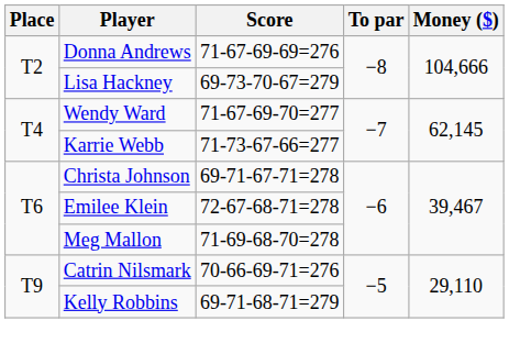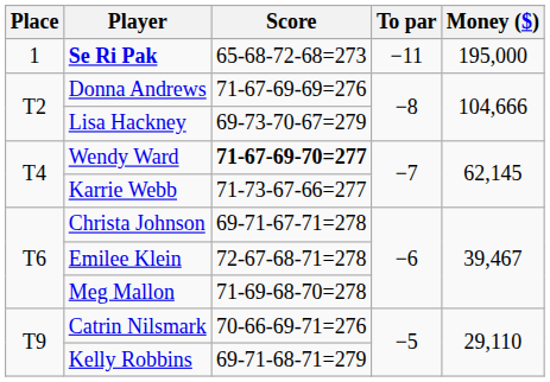+ row: 1 | Se Ri Pak | 65-68-72-68=273 | −11 | 195,000
Wendy Ward | Score: normal -> bold
